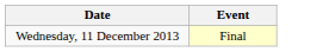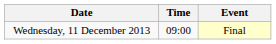+ column: Time | 09:00
